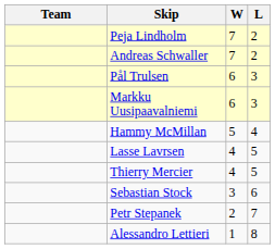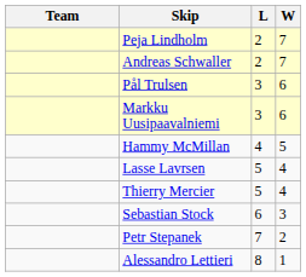columns swapped: W <-> L
